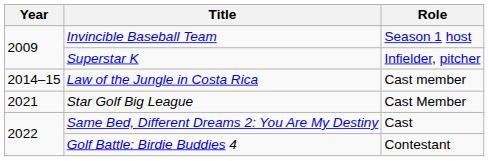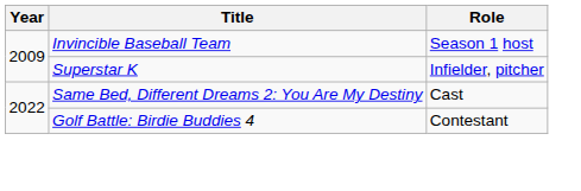- row: 2014–15 | Law of the Jungle in Costa Rica | Cast member
- row: 2021 | Star Golf Big League | Cast Member
